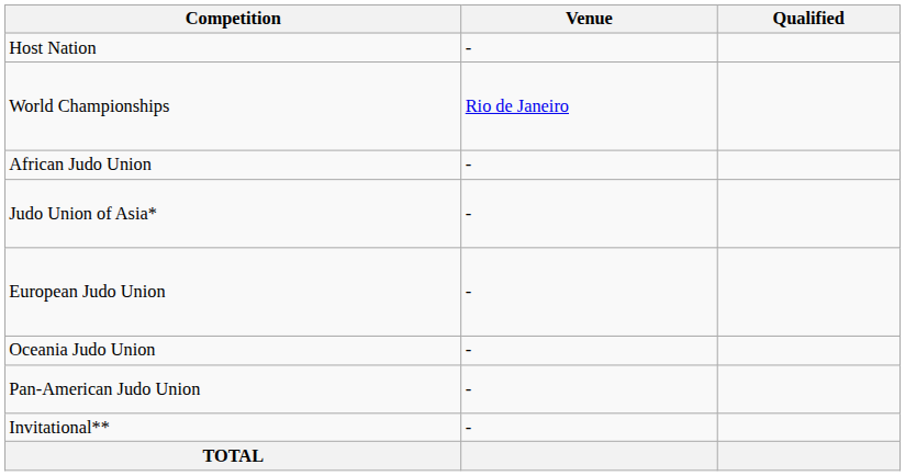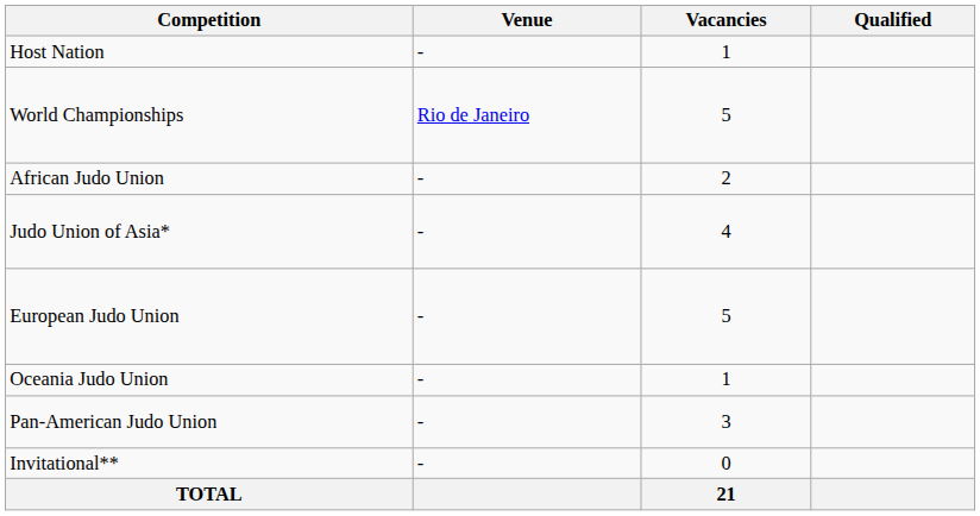+ column: Vacancies | 1 | 5 | 2 | 4 | 5 | 1 | 3 | 0 | 21
